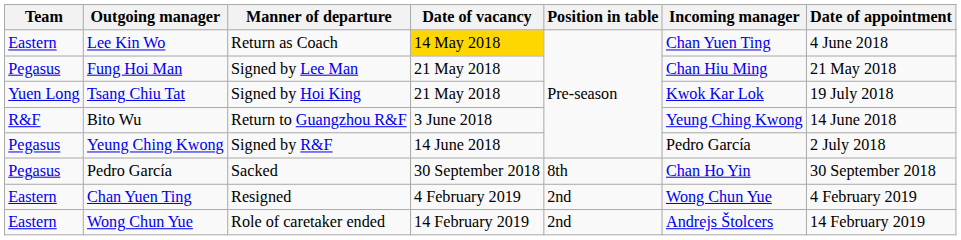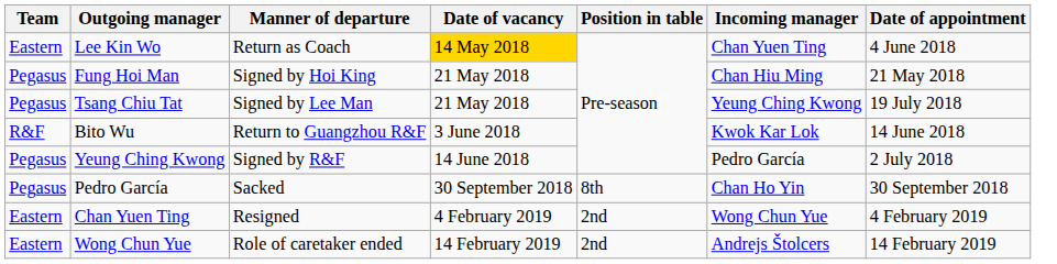Fung Hoi Man | Manner of departure: Signed by Lee Man -> Signed by Hoi King
Tsang Chiu Tat | Team: Yuen Long -> Pegasus
Tsang Chiu Tat | Manner of departure: Signed by Hoi King -> Signed by Lee Man
Tsang Chiu Tat | Incoming manager: Kwok Kar Lok -> Yeung Ching Kwong
Bito Wu | Incoming manager: Yeung Ching Kwong -> Kwok Kar Lok
